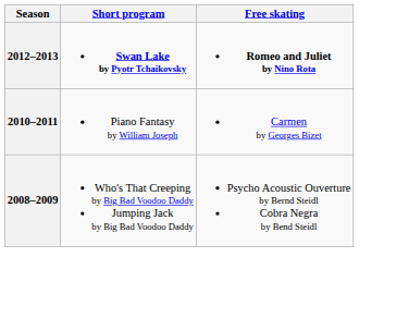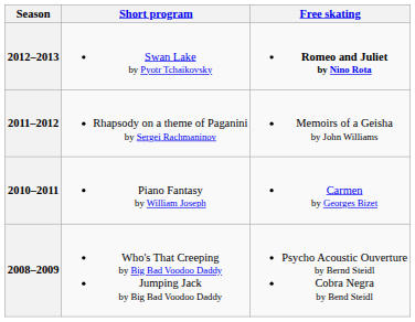2012–2013 | Short program: bold -> normal
+ row: 2011–2012 | Rhapsody on a theme of Paganini by Sergei Rachmaninov | Memoirs of a Geisha by John Williams
